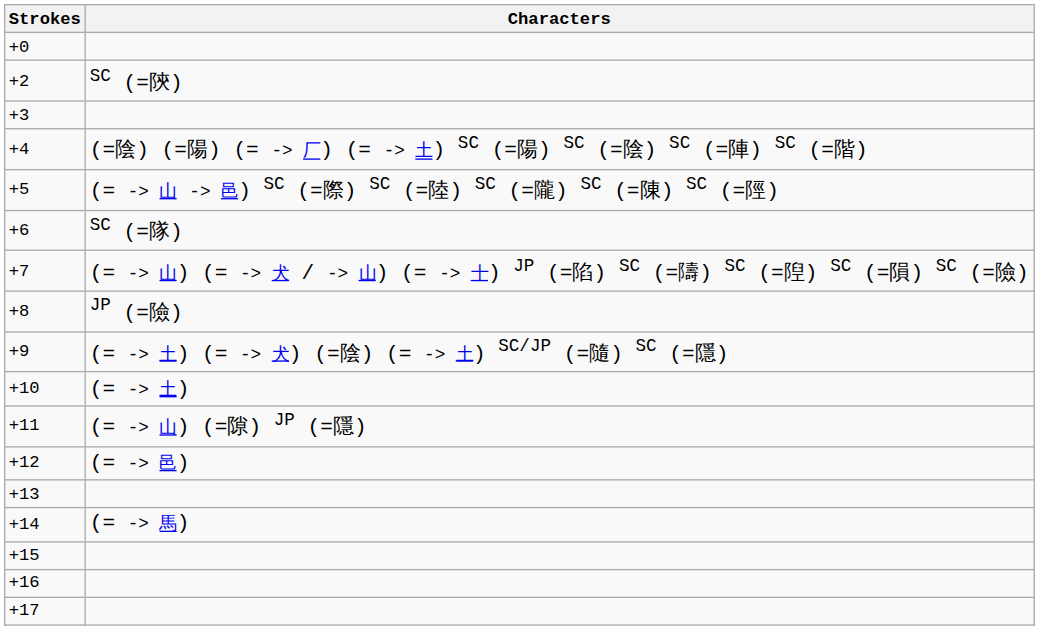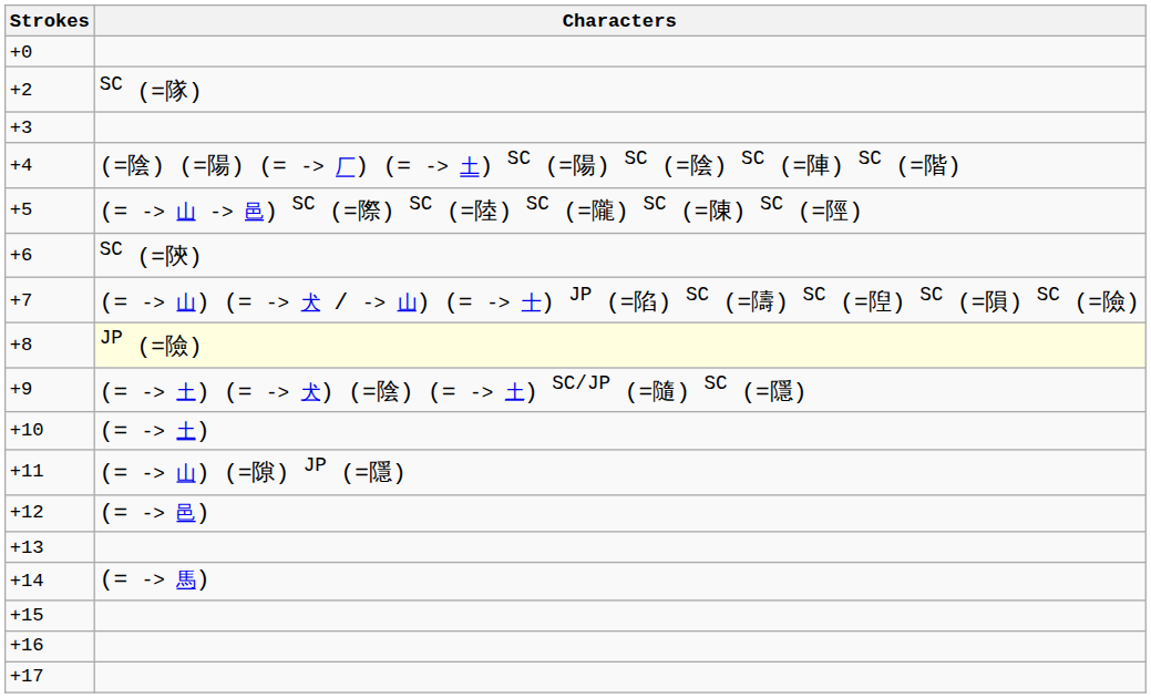+2 | Characters: SC (=陝) -> SC (=隊)
+6 | Characters: SC (=隊) -> SC (=陝)
+8 | Characters: no background -> lightyellow background
